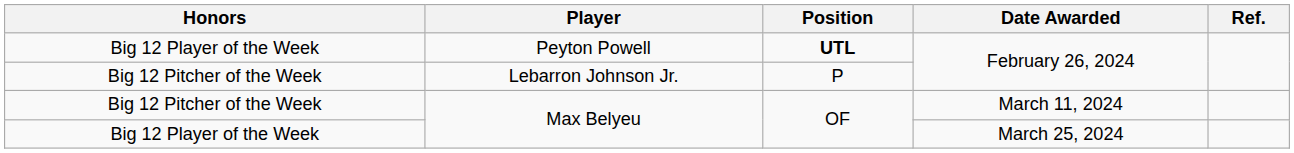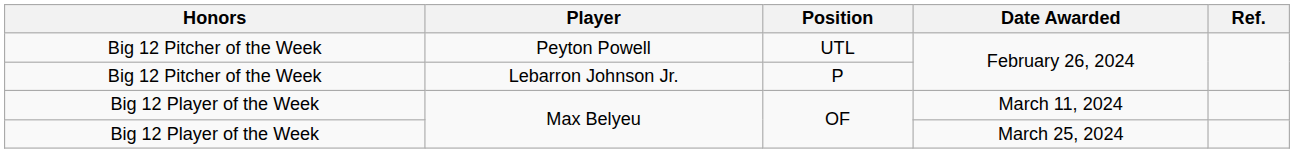Peyton Powell | Honors: Big 12 Player of the Week -> Big 12 Pitcher of the Week
Peyton Powell | Position: bold -> normal
Max Belyeu / March 11, 2024 | Honors: Big 12 Pitcher of the Week -> Big 12 Player of the Week
